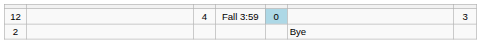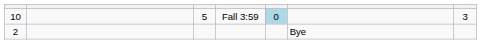Fall 3:59 | column 1: 12 -> 10
Fall 3:59 | column 3: 4 -> 5
